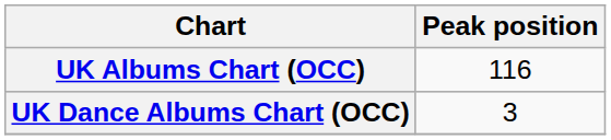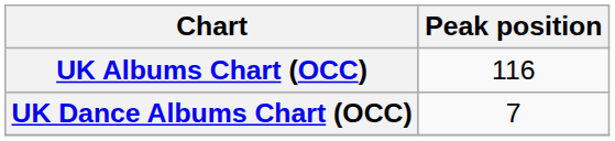UK Dance Albums Chart (OCC) | Peak position: 3 -> 7
